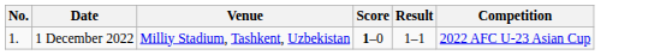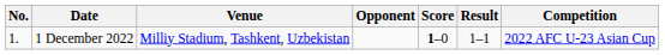+ column: Opponent
